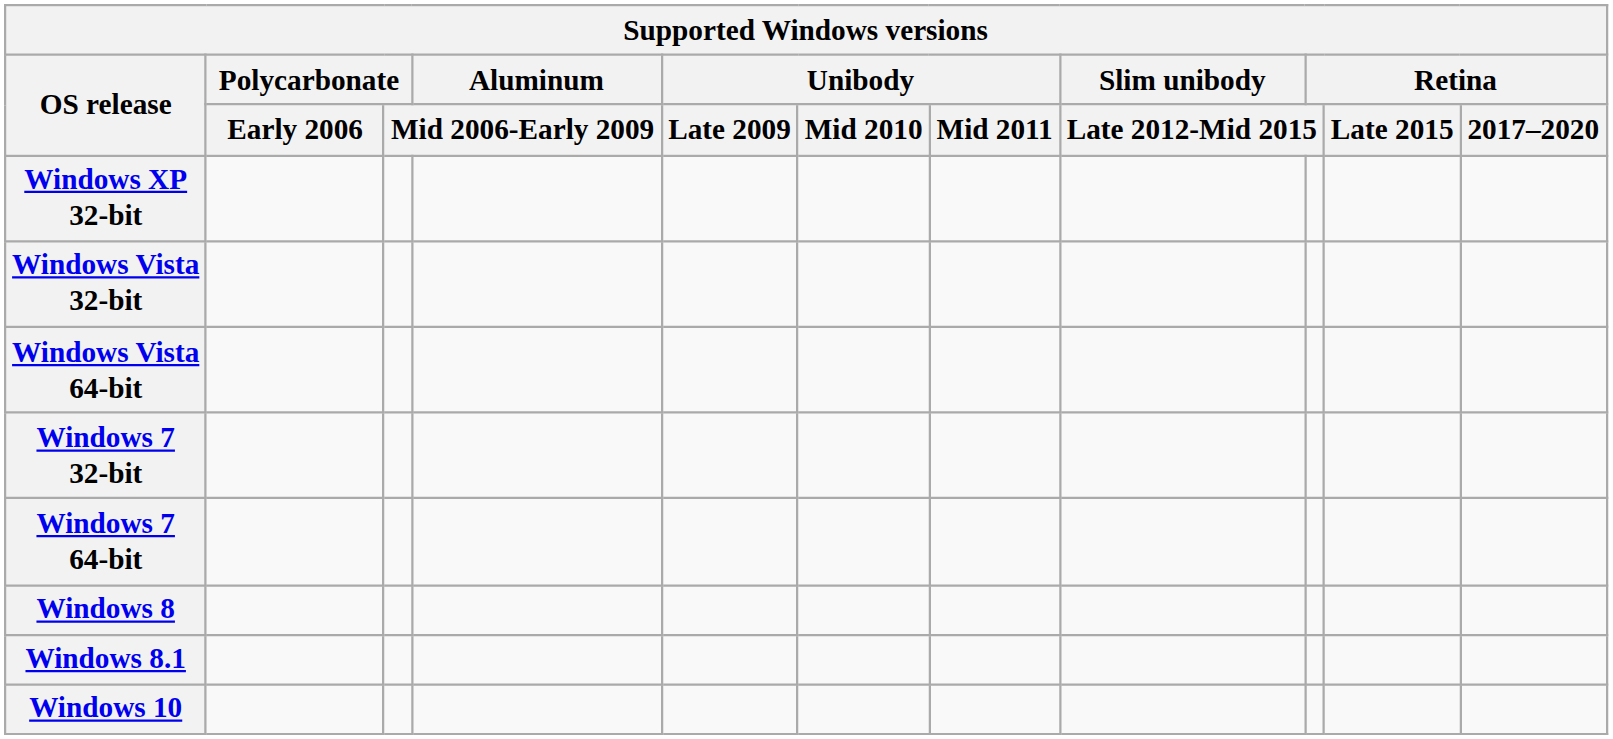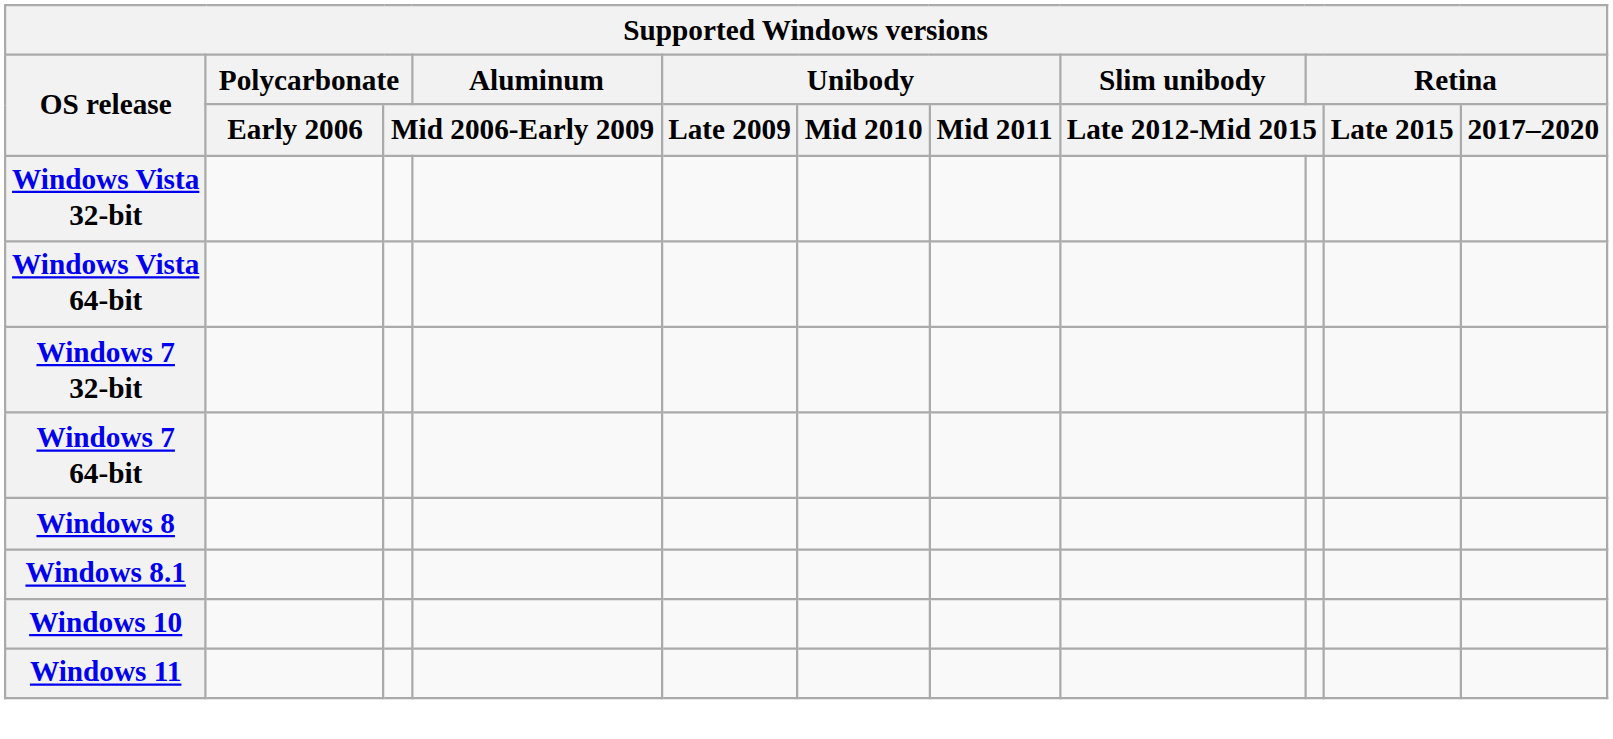- row: Windows XP 32-bit
+ row: Windows 11
